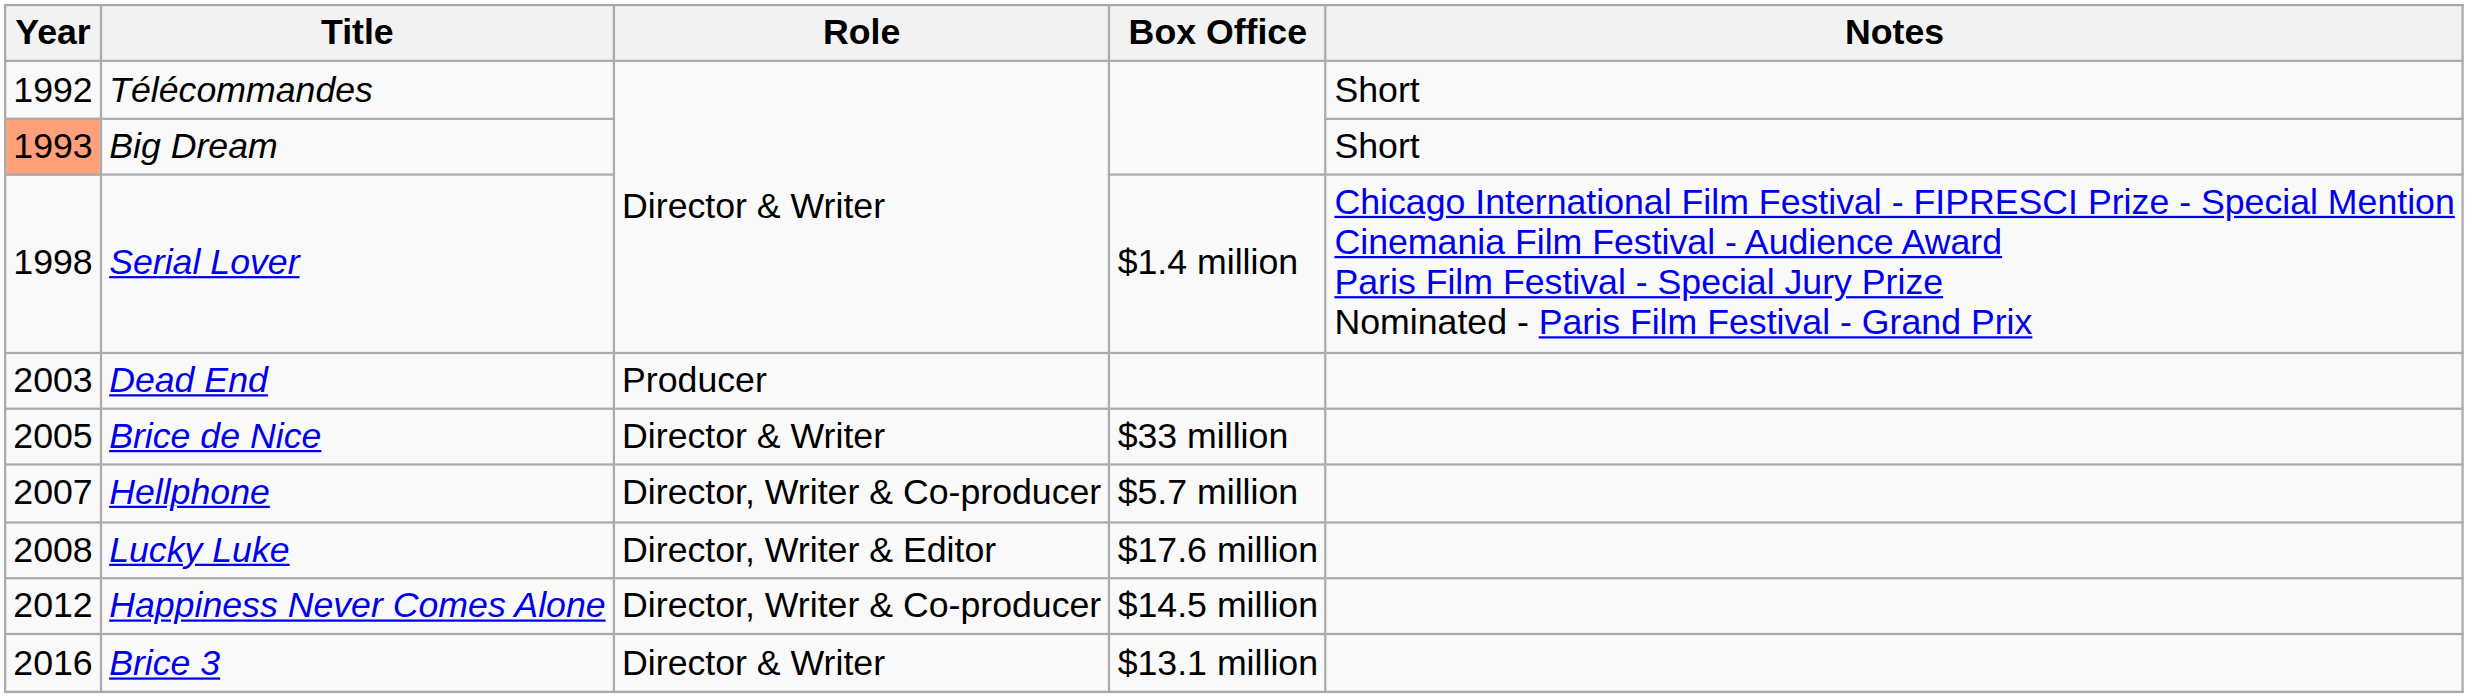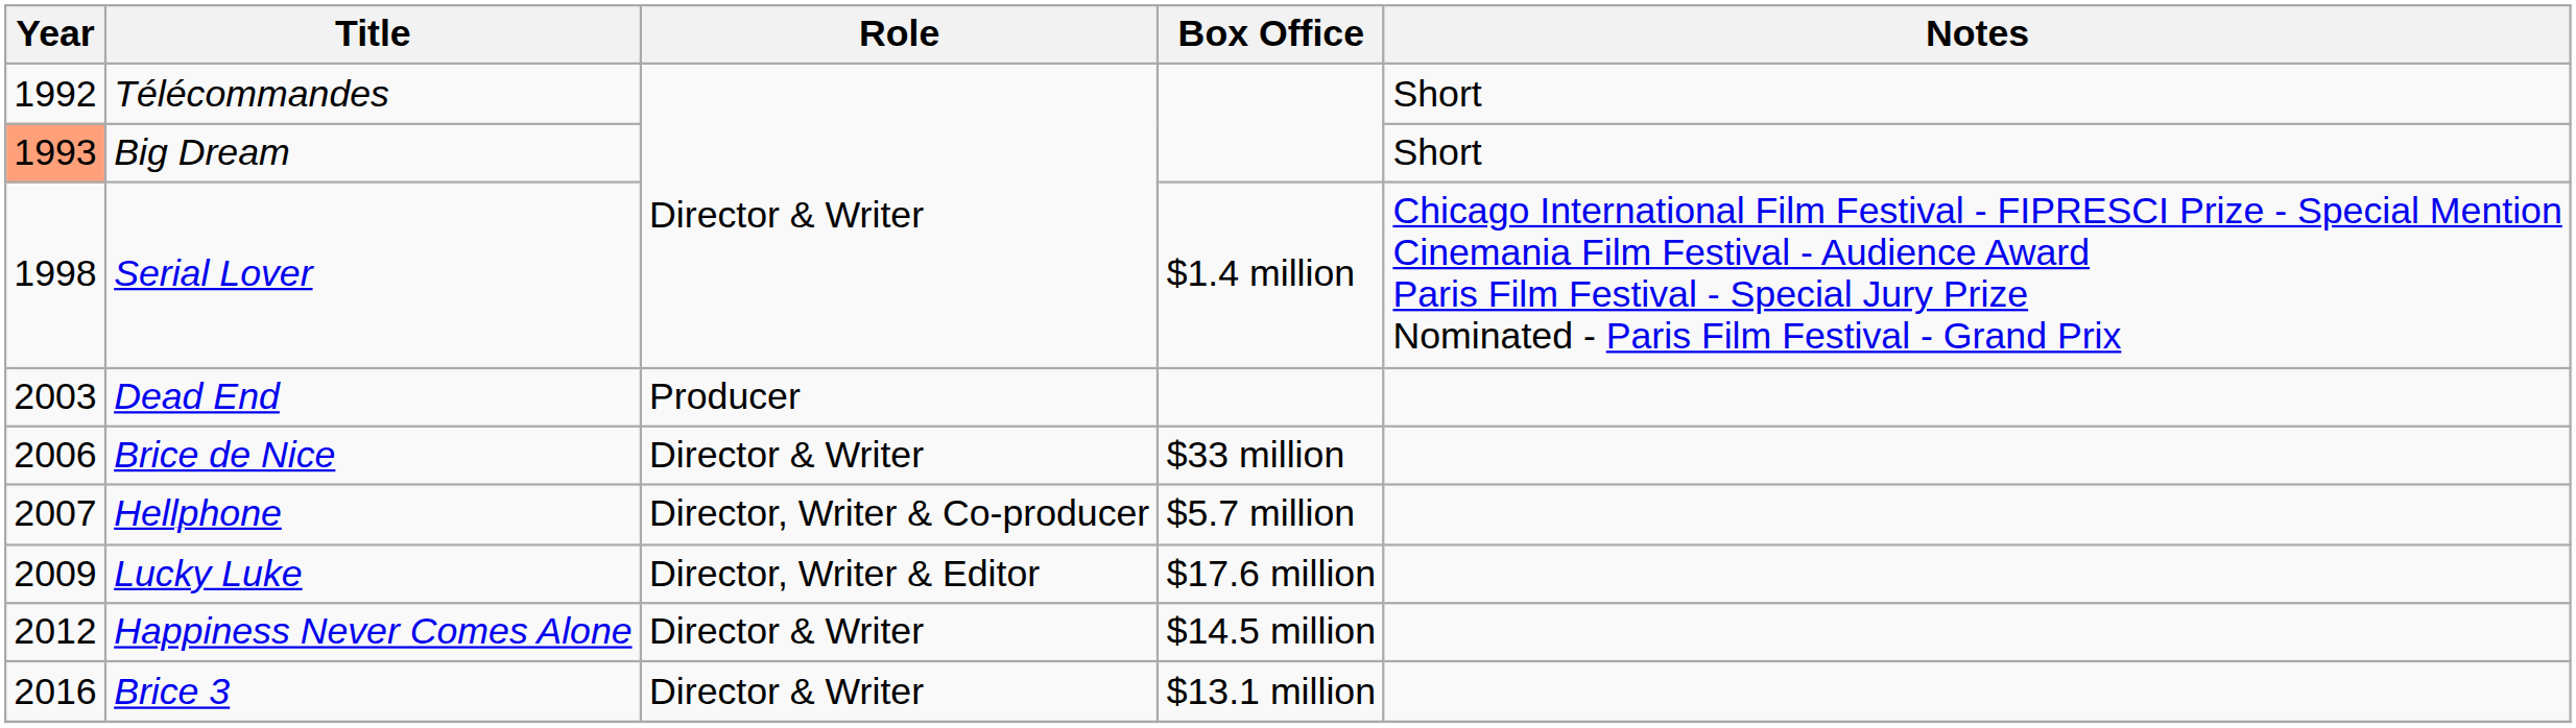Brice de Nice | Year: 2005 -> 2006
Lucky Luke | Year: 2008 -> 2009
Happiness Never Comes Alone | Role: Director, Writer & Co-producer -> Director & Writer
